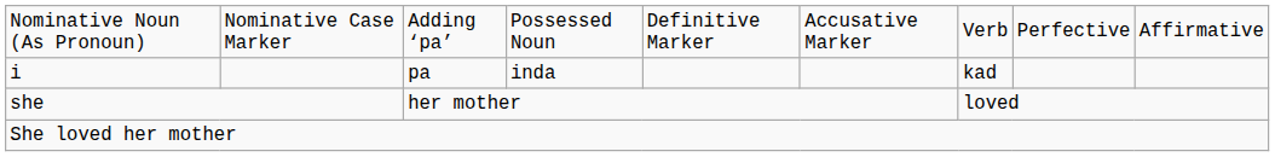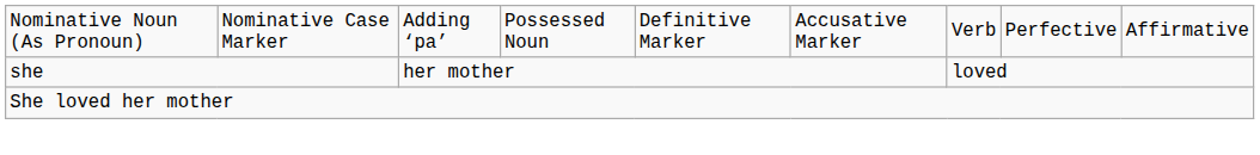- row: i | pa | inda | kad
